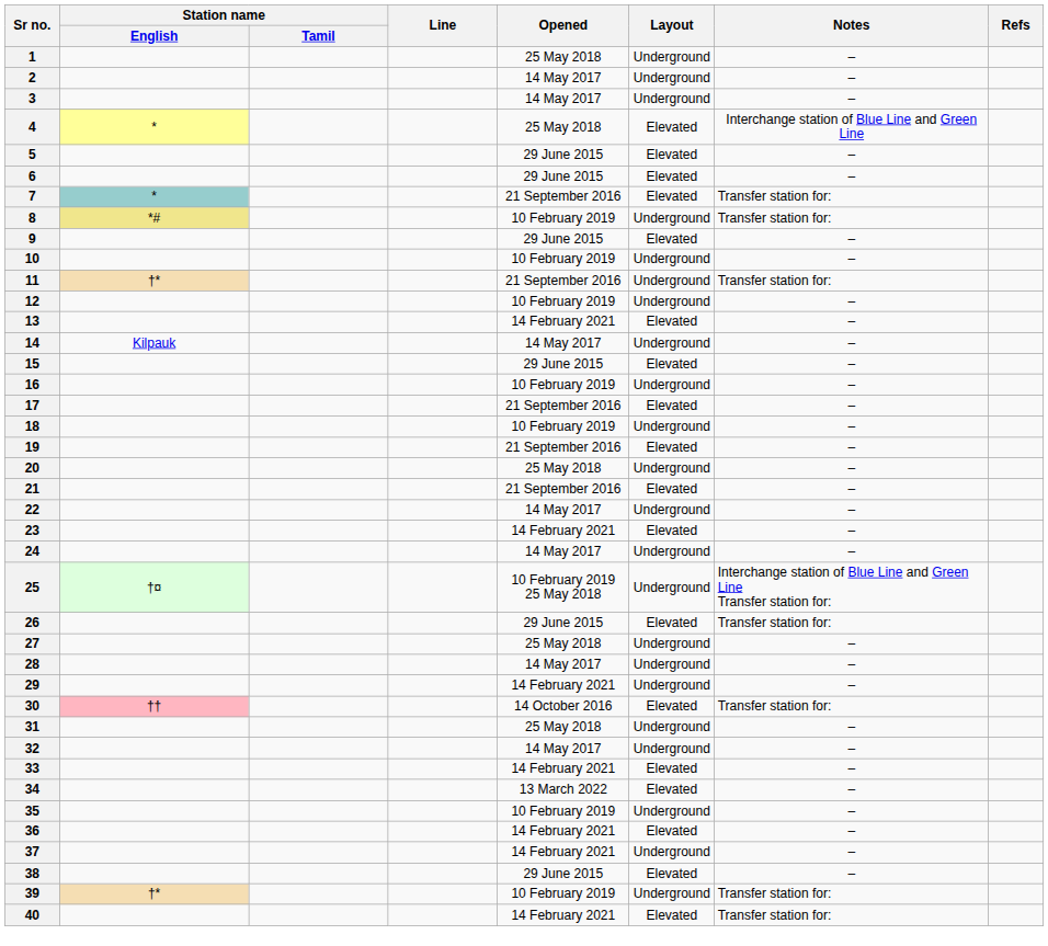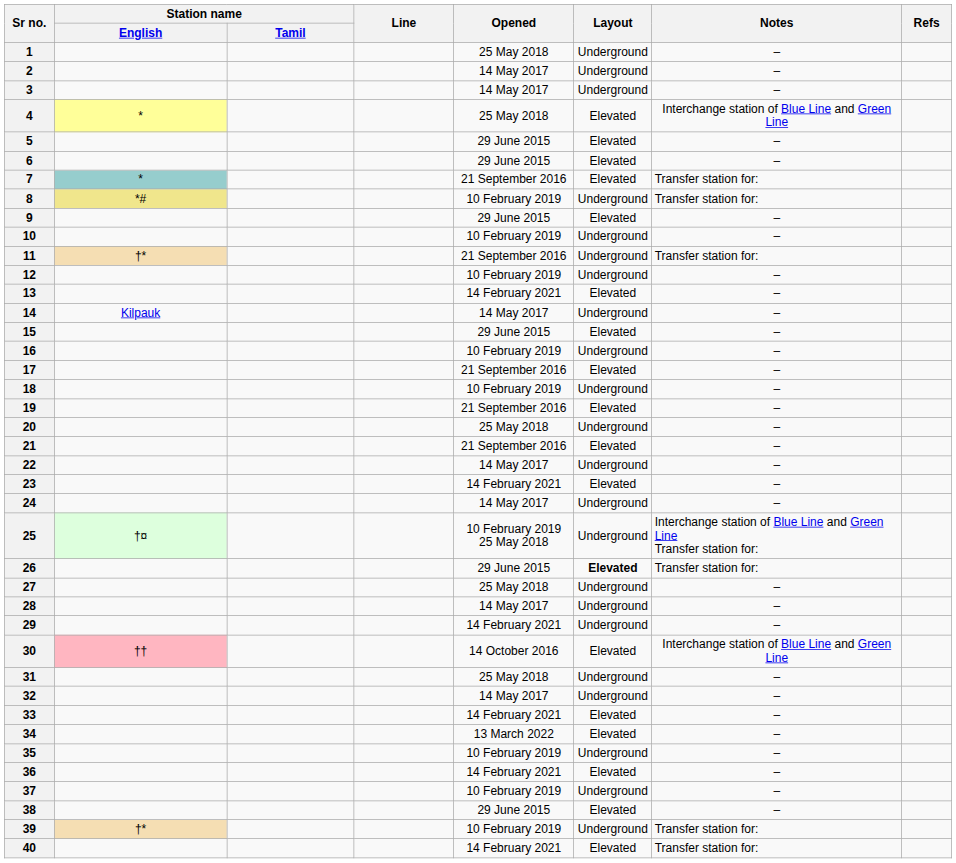26 | Layout: normal -> bold
30 | Notes: Transfer station for: -> Interchange station of Blue Line and Green Line
37 | Opened: 14 February 2021 -> 10 February 2019
